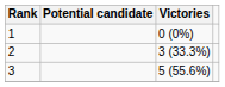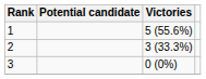1 | Victories: 0 (0%) -> 5 (55.6%)
3 | Victories: 5 (55.6%) -> 0 (0%)
